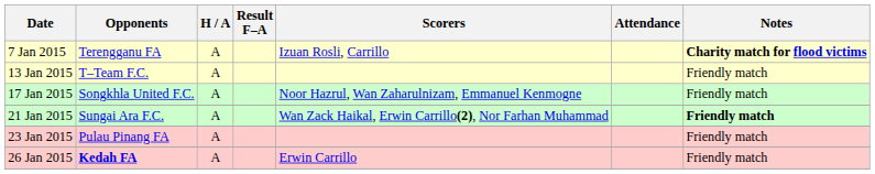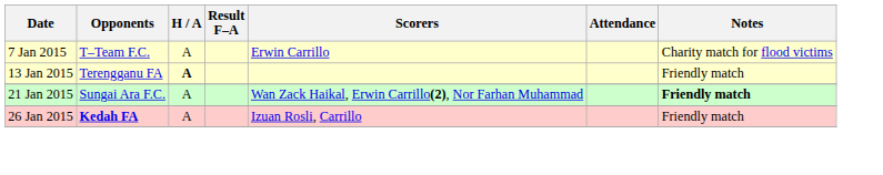7 Jan 2015 | Opponents: Terengganu FA -> T–Team F.C.
7 Jan 2015 | Scorers: Izuan Rosli, Carrillo -> Erwin Carrillo
7 Jan 2015 | Notes: bold -> normal
13 Jan 2015 | Opponents: T–Team F.C. -> Terengganu FA
13 Jan 2015 | H / A: normal -> bold
- row: 17 Jan 2015 | Songkhla United F.C. | A | Noor Hazrul, Wan Zaharulnizam, Emmanuel Kenmogne | Friendly match
- row: 23 Jan 2015 | Pulau Pinang FA | A | Friendly match
26 Jan 2015 | Scorers: Erwin Carrillo -> Izuan Rosli, Carrillo
